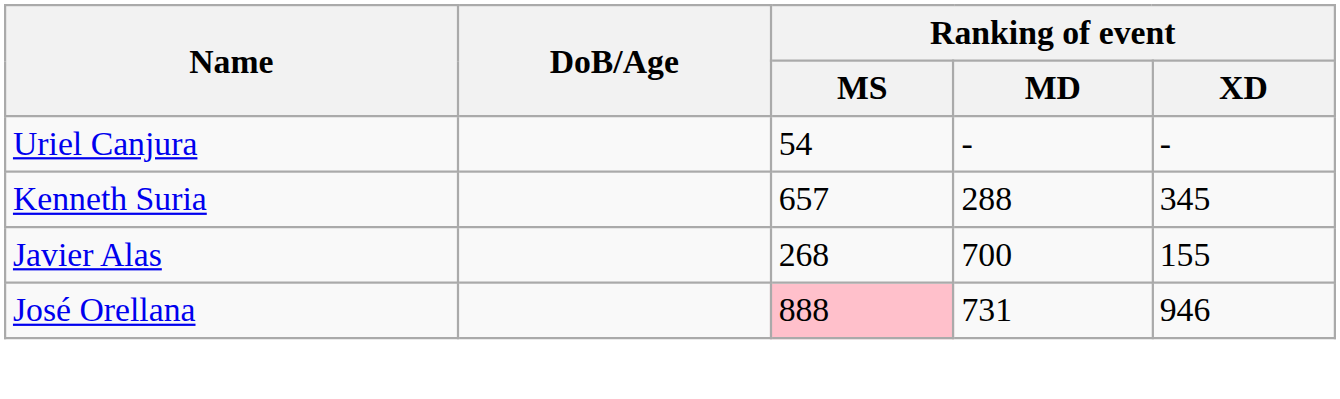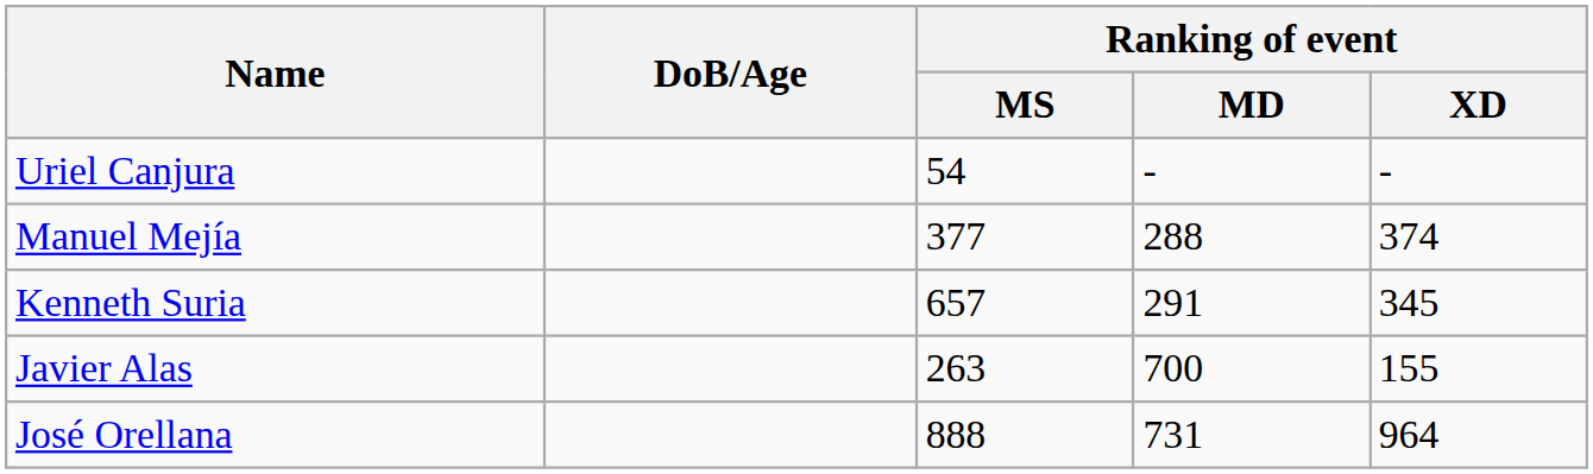+ row: Manuel Mejía | 377 | 288 | 374
Kenneth Suria | Ranking of event / MD: 288 -> 291
Javier Alas | Ranking of event / MS: 268 -> 263
José Orellana | Ranking of event / MS: pink background -> no background
José Orellana | Ranking of event / XD: 946 -> 964
